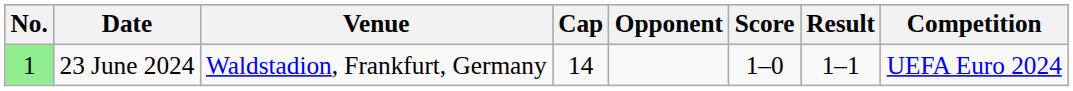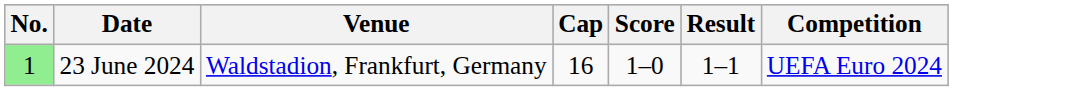- column: Opponent
23 June 2024 | Cap: 14 -> 16
